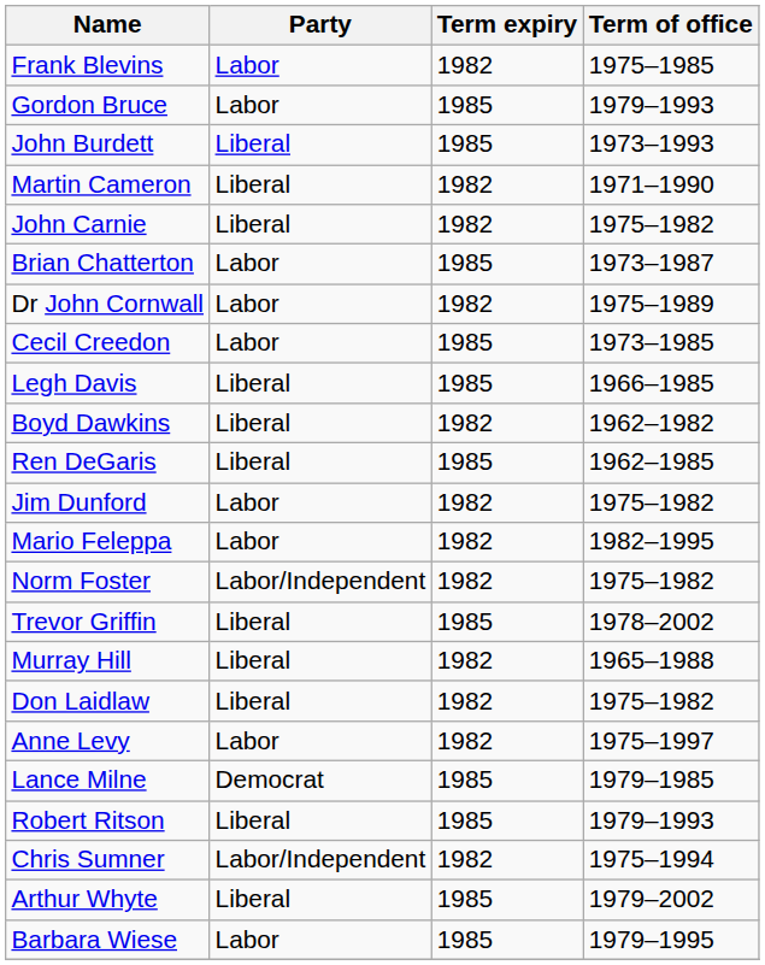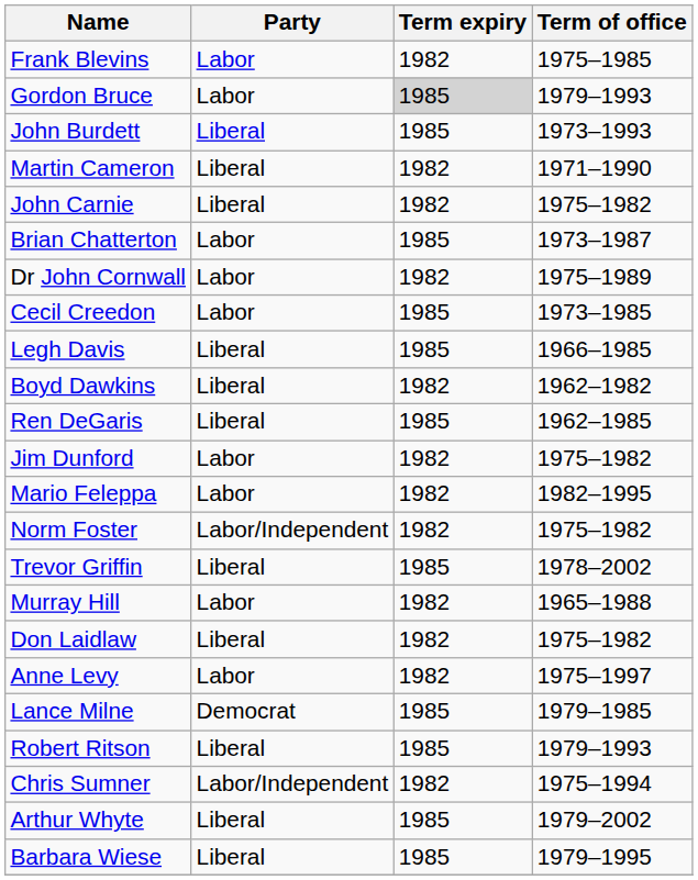Gordon Bruce | Term expiry: no background -> lightgrey background
Murray Hill | Party: Liberal -> Labor
Barbara Wiese | Party: Labor -> Liberal
